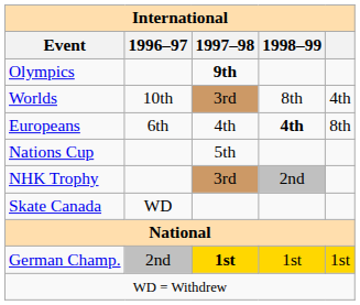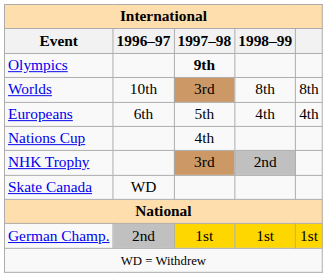Worlds | column 5: 4th -> 8th
Europeans | 1997–98: 4th -> 5th
Europeans | 1998–99: bold -> normal
Europeans | column 5: 8th -> 4th
Nations Cup | 1997–98: 5th -> 4th
German Champ. | 1997–98: bold -> normal
